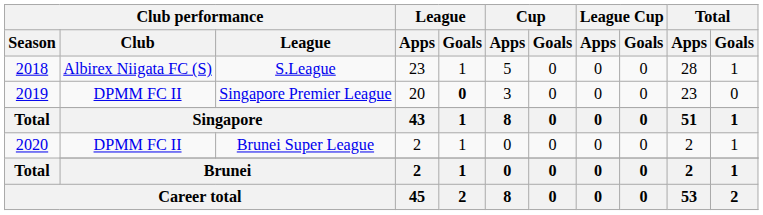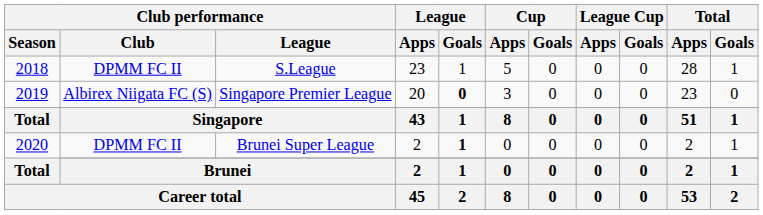S.League | Club performance / Club: Albirex Niigata FC (S) -> DPMM FC II
Singapore Premier League | Club performance / Club: DPMM FC II -> Albirex Niigata FC (S)
Brunei Super League | League / Goals: normal -> bold
